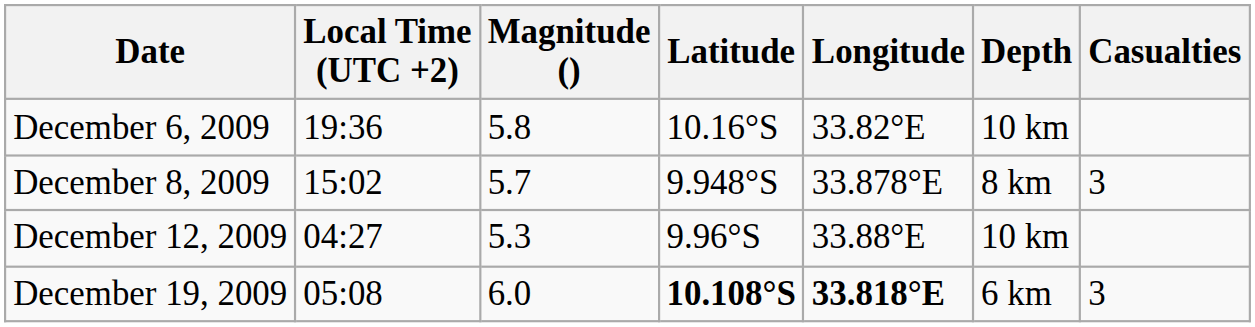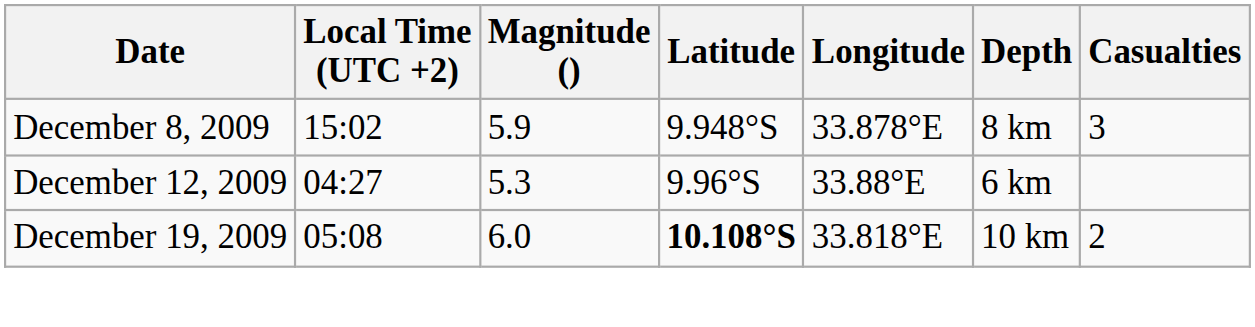- row: December 6, 2009 | 19:36 | 5.8 | 10.16°S | 33.82°E | 10 km
December 8, 2009 | Magnitude (): 5.7 -> 5.9
December 12, 2009 | Depth: 10 km -> 6 km
December 19, 2009 | Longitude: bold -> normal
December 19, 2009 | Depth: 6 km -> 10 km
December 19, 2009 | Casualties: 3 -> 2
